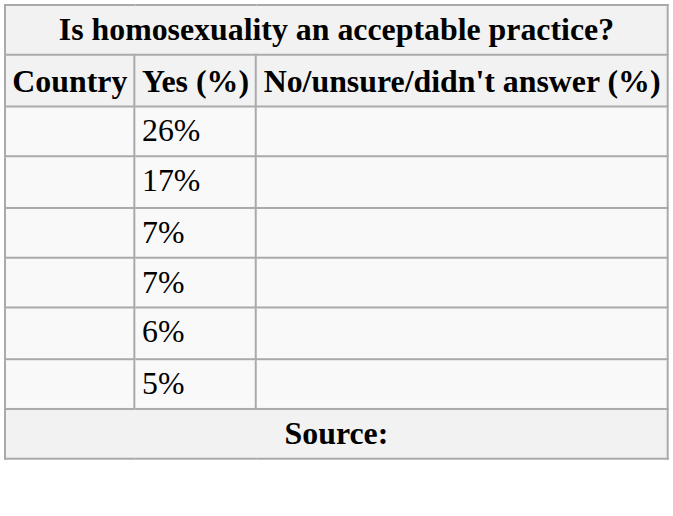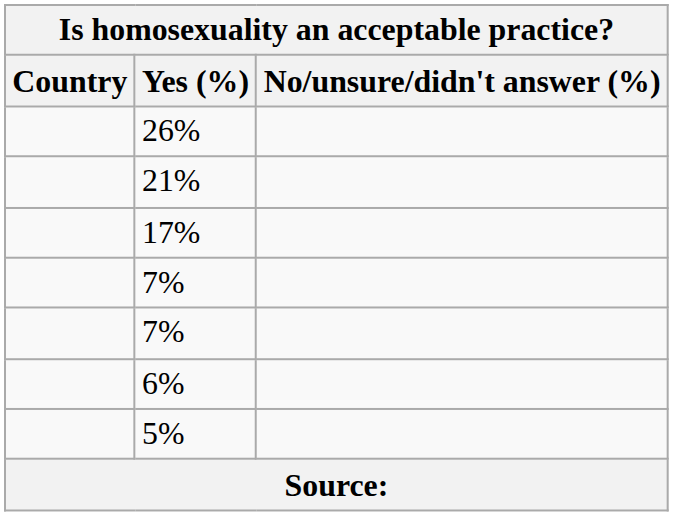+ row: 21%
